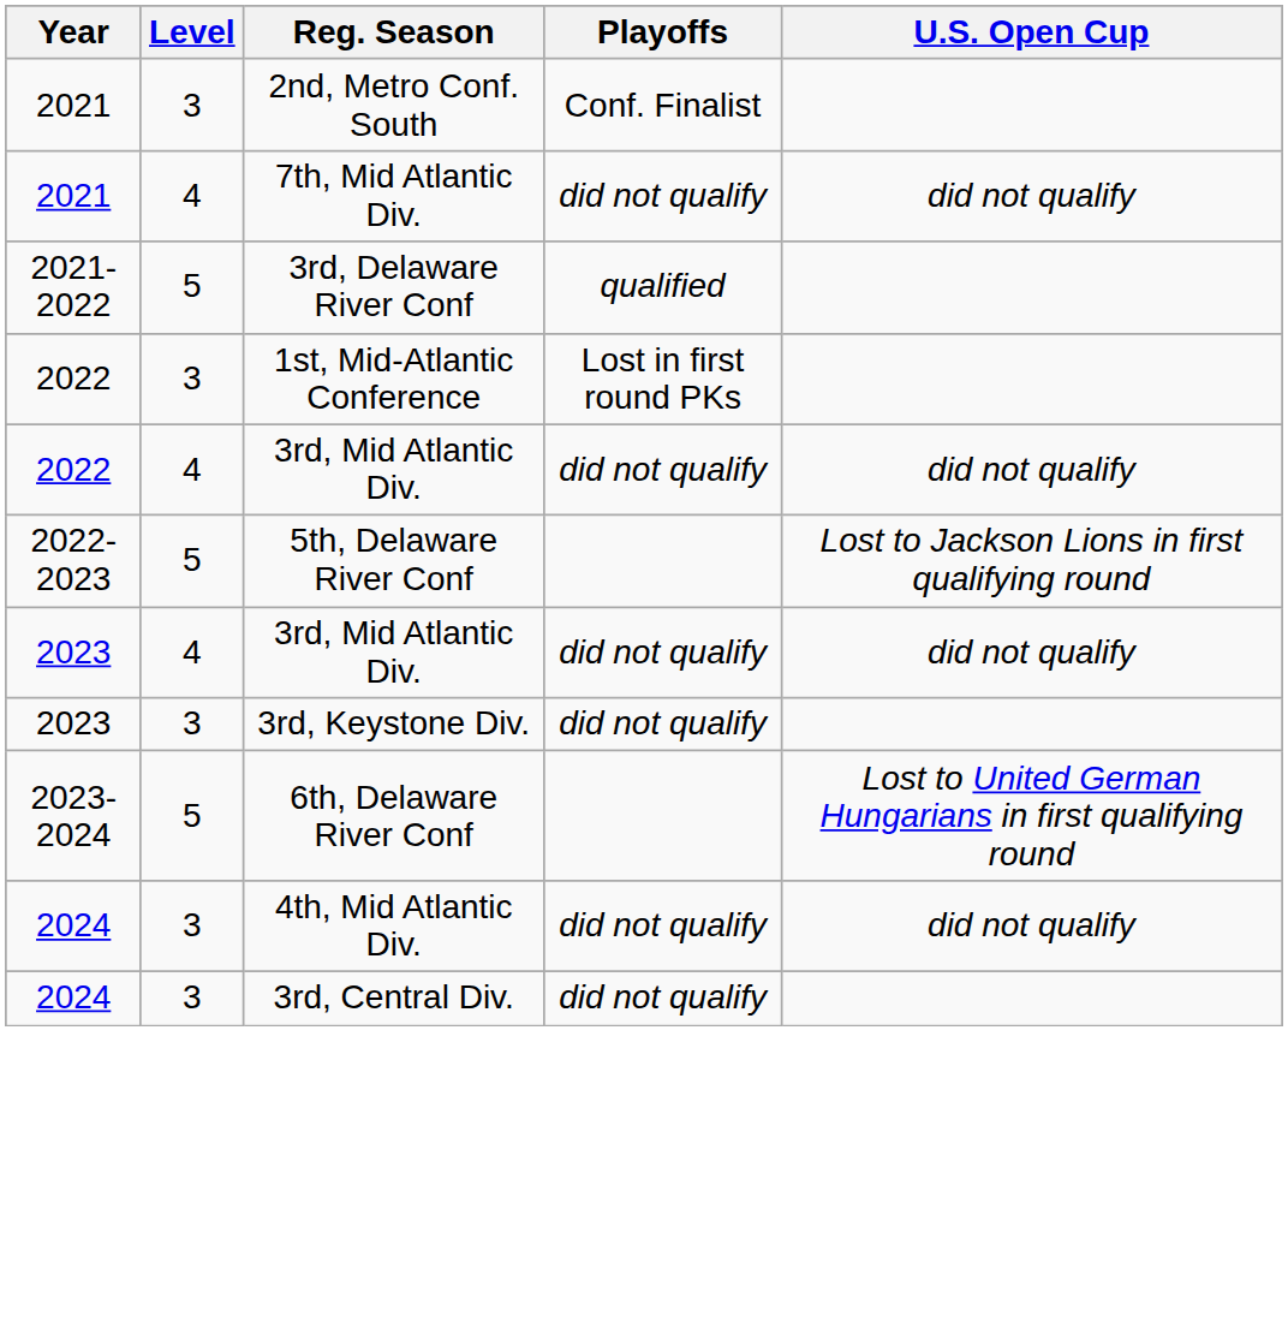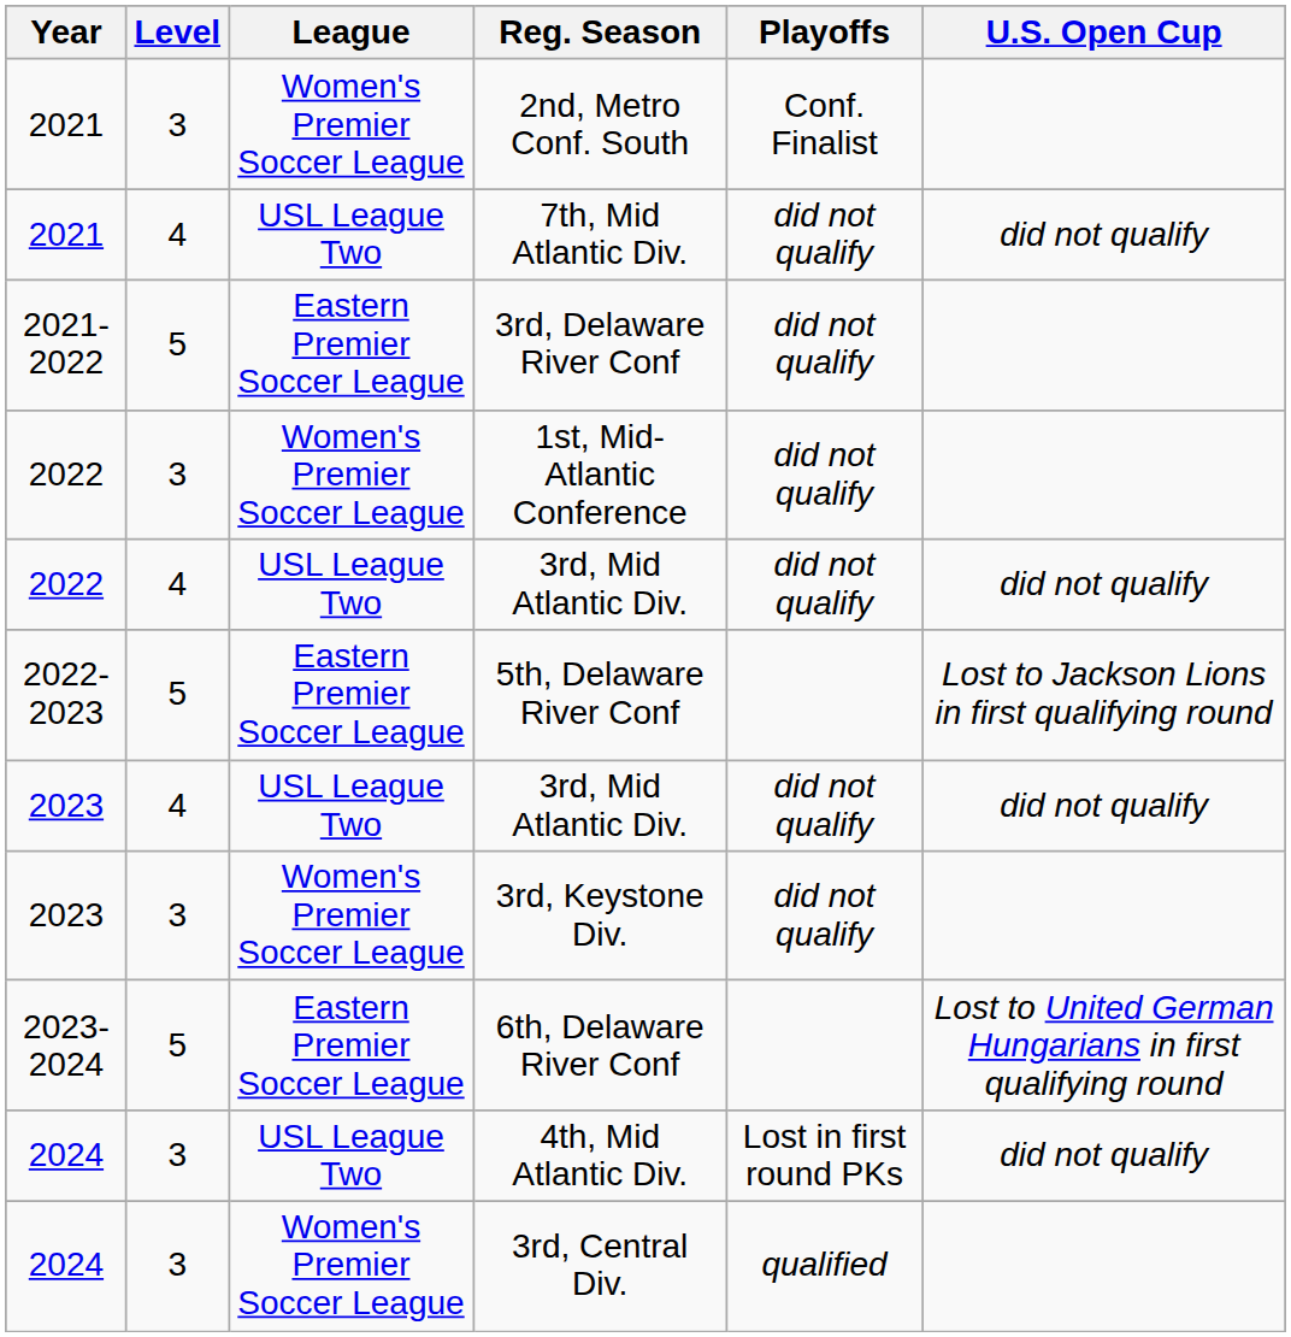+ column: League | Women's Premier Soccer League | USL League Two | Eastern Premier Soccer League | Women's Premier Soccer League | USL League Two | Eastern Premier Soccer League | USL League Two | Women's Premier Soccer League | Eastern Premier Soccer League | USL League Two | Women's Premier Soccer League
3rd, Delaware River Conf | Playoffs: qualified -> did not qualify
1st, Mid-Atlantic Conference | Playoffs: Lost in first round PKs -> did not qualify
4th, Mid Atlantic Div. | Playoffs: did not qualify -> Lost in first round PKs
3rd, Central Div. | Playoffs: did not qualify -> qualified
